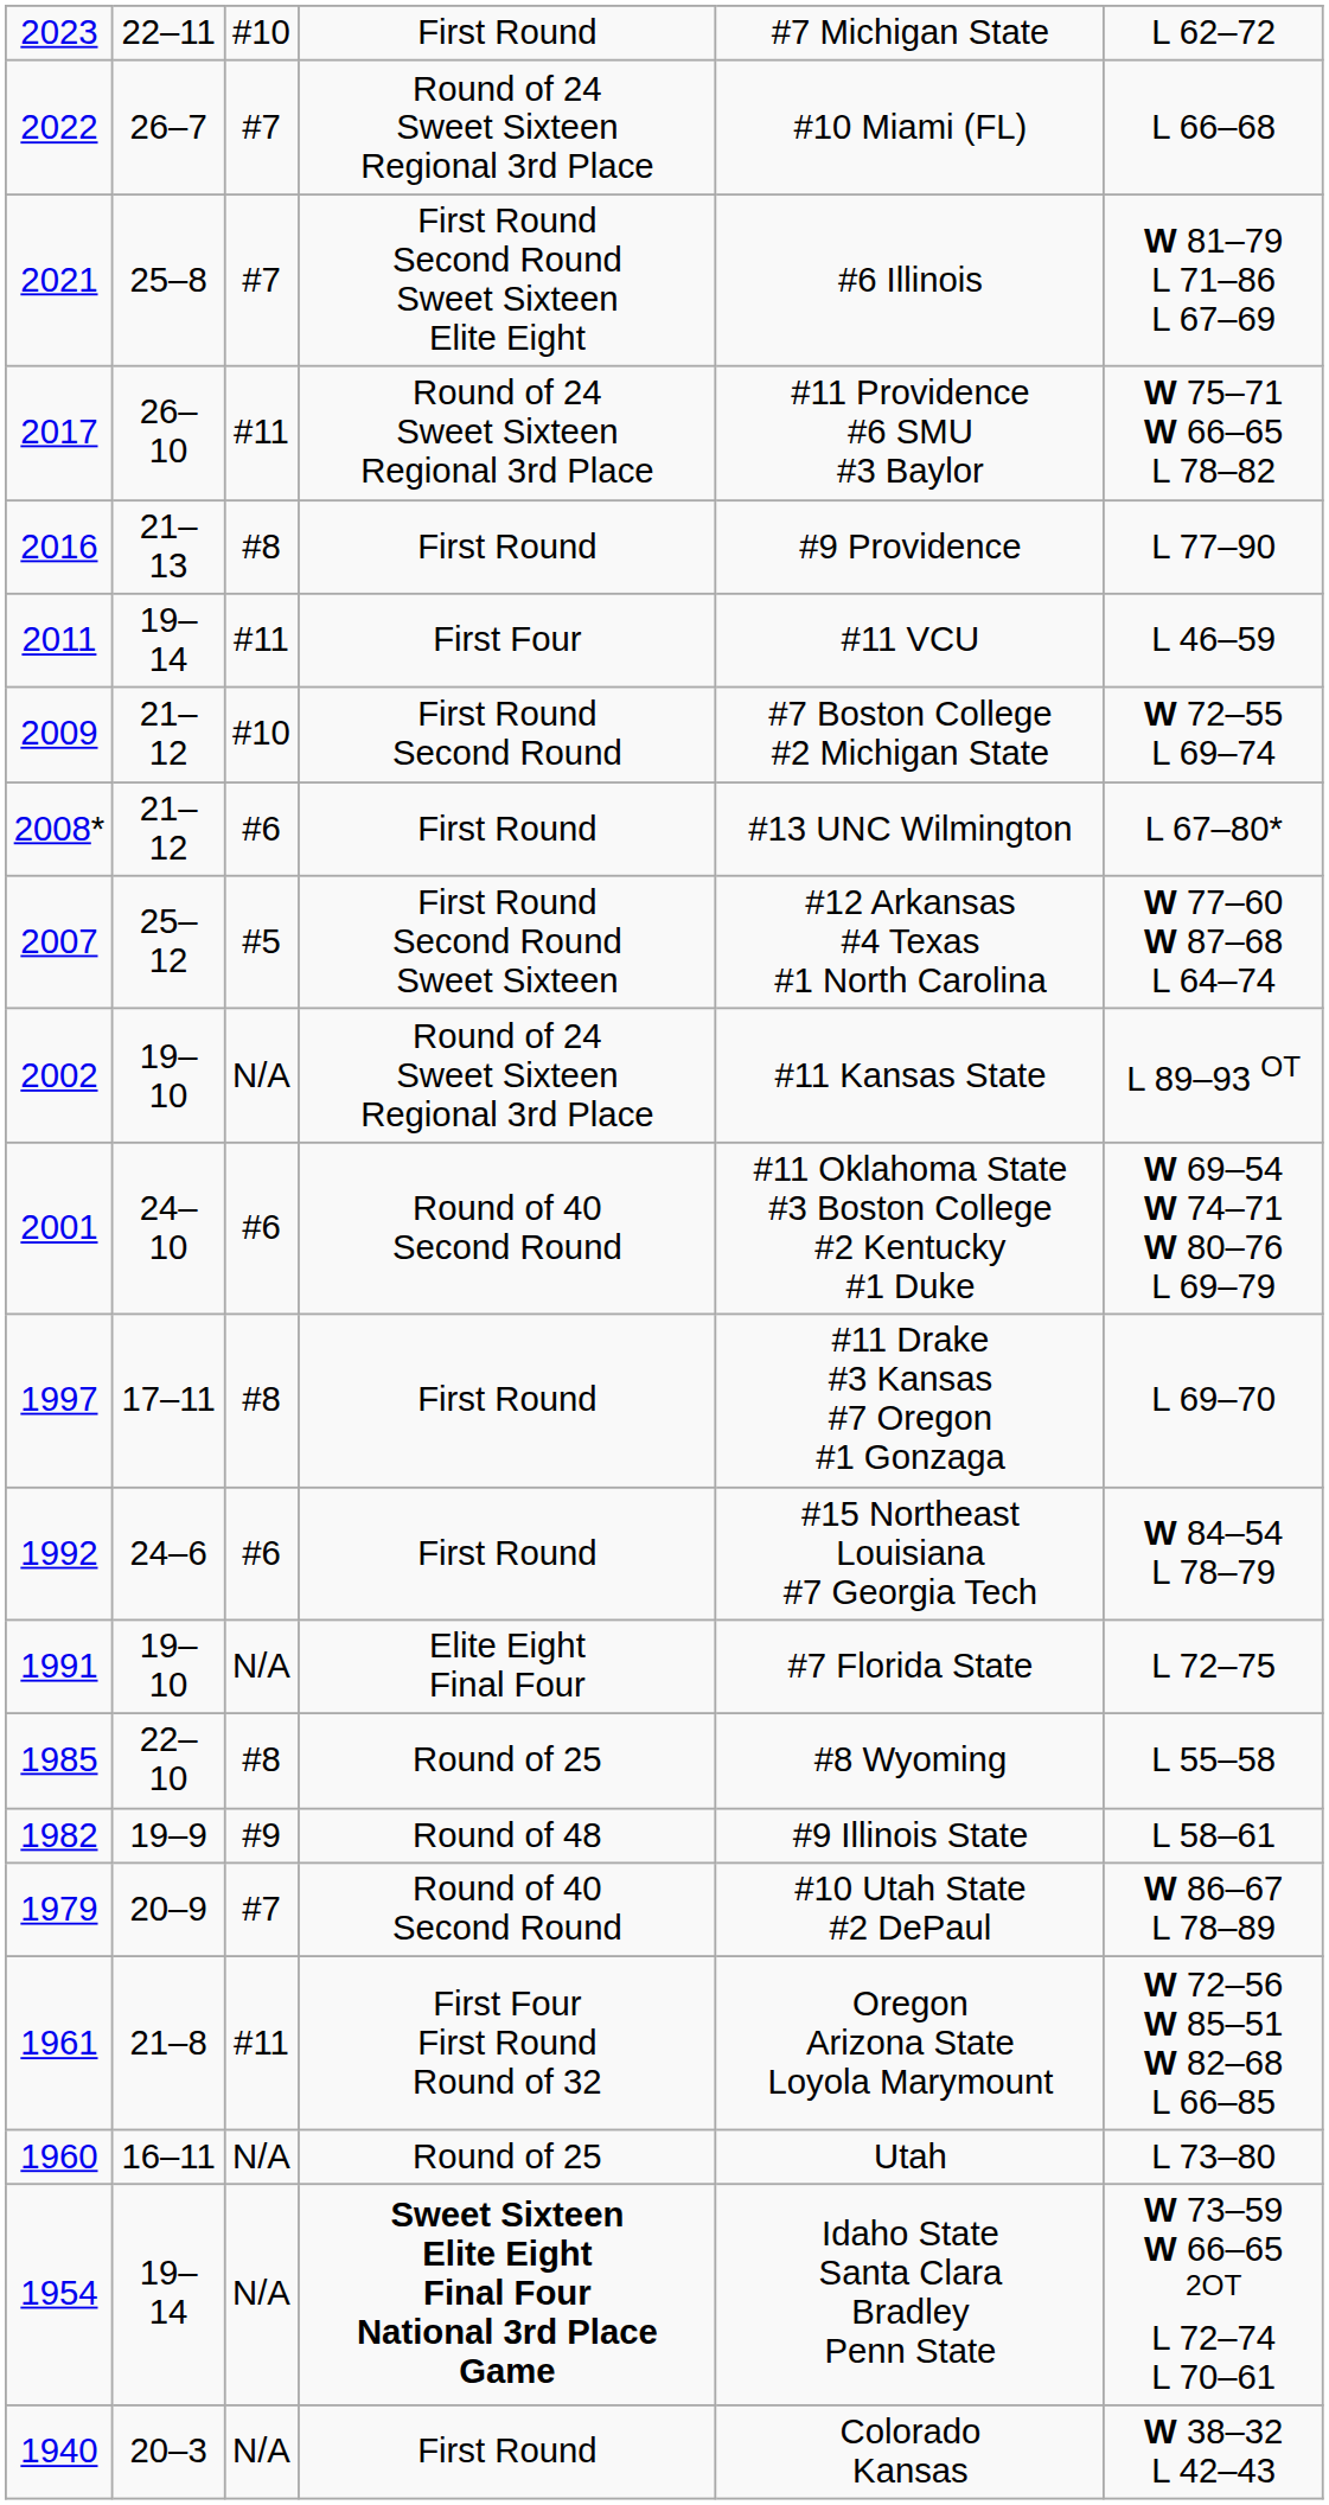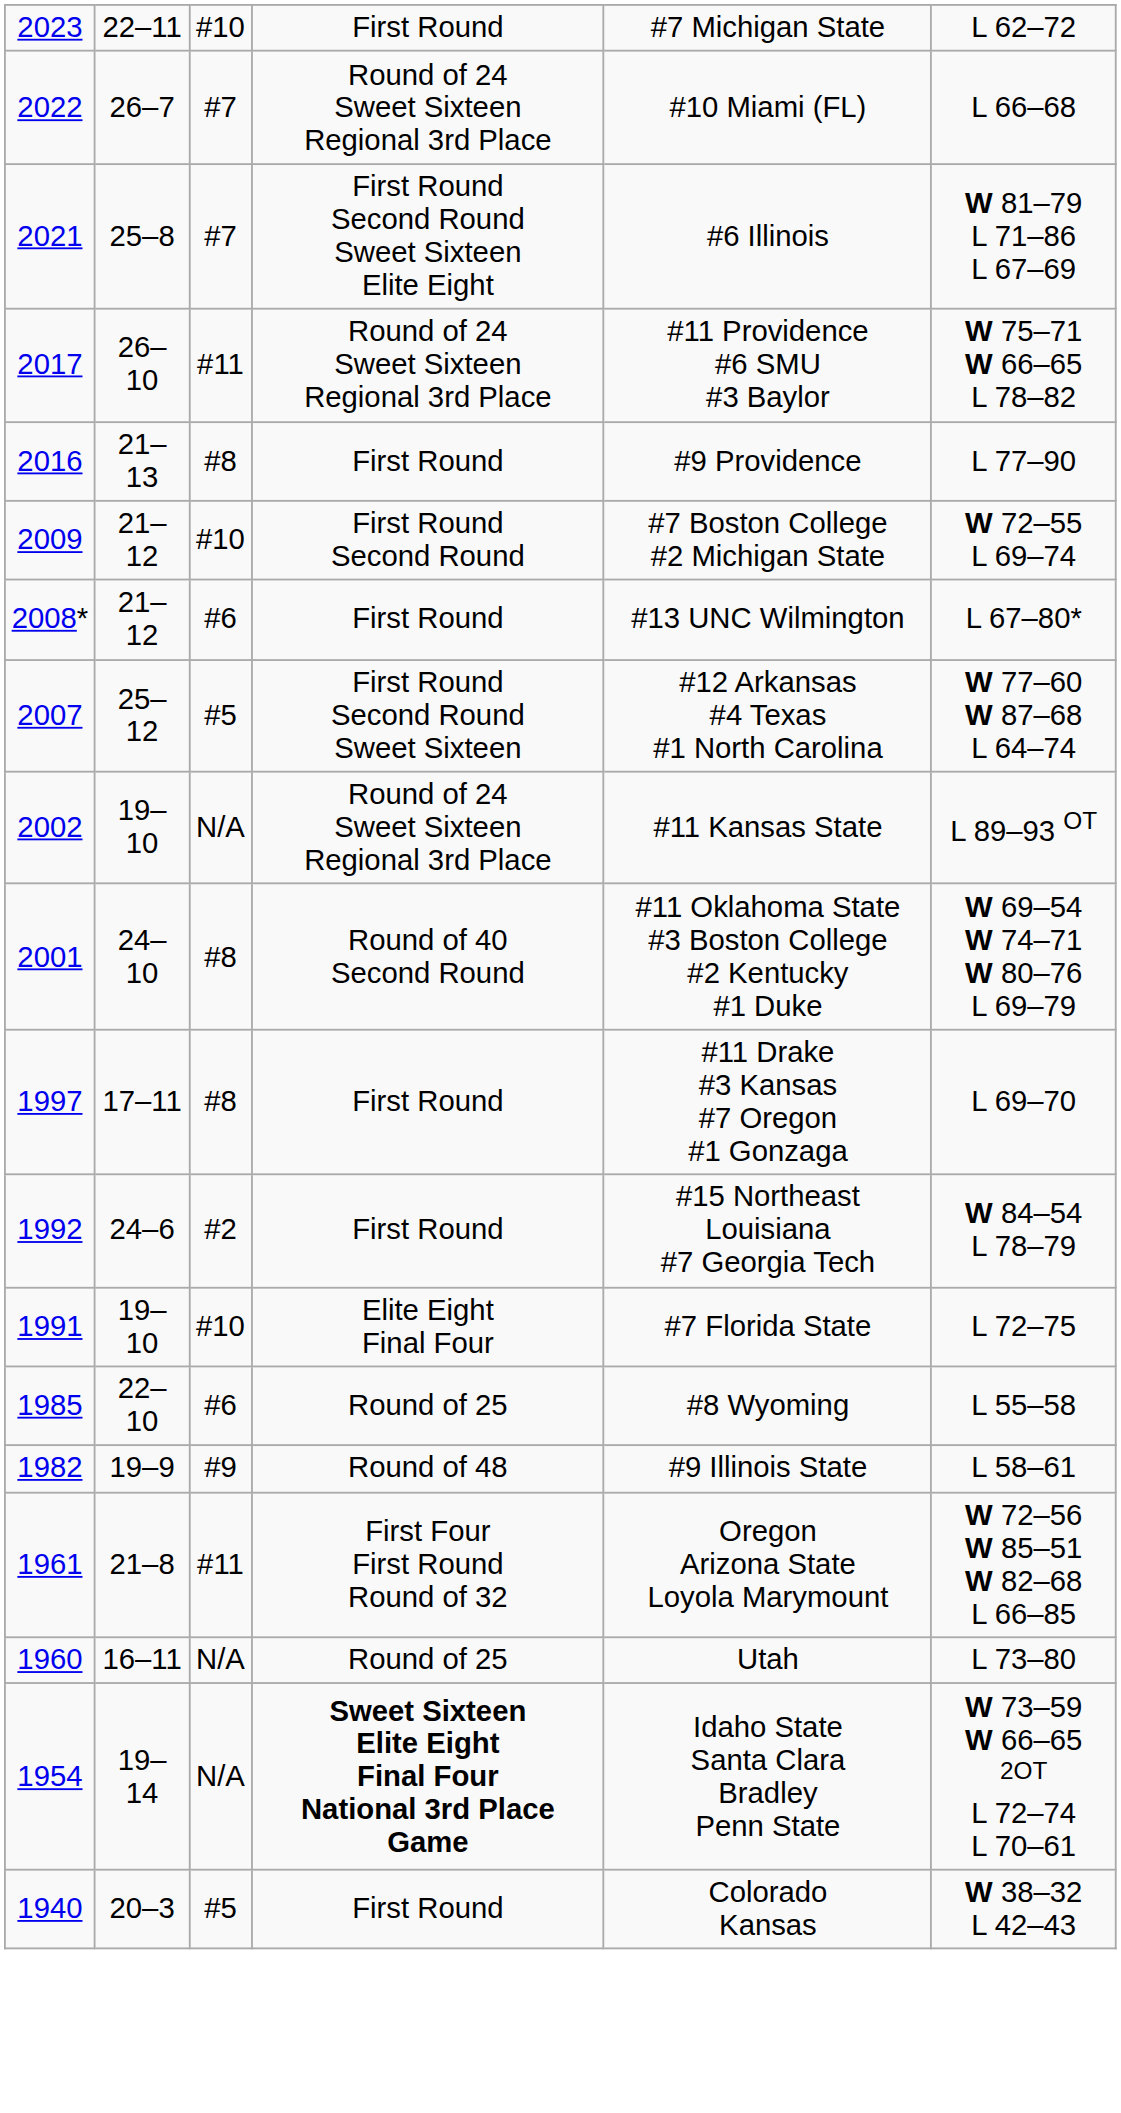- row: 2011 | 19–14 | #11 | First Four | #11 VCU | L 46–59
2001 | column 3: #6 -> #8
1992 | column 3: #6 -> #2
1991 | column 3: N/A -> #10
1985 | column 3: #8 -> #6
- row: 1979 | 20–9 | #7 | Round of 40 Second Round | #10 Utah State #2 DePaul | W 86–67 L 78–89
1940 | column 3: N/A -> #5
